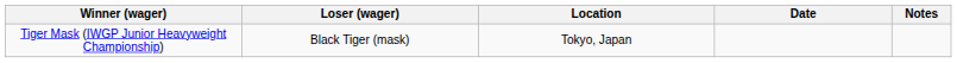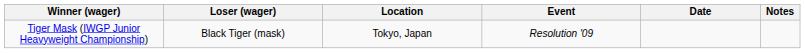+ column: Event | Resolution '09
